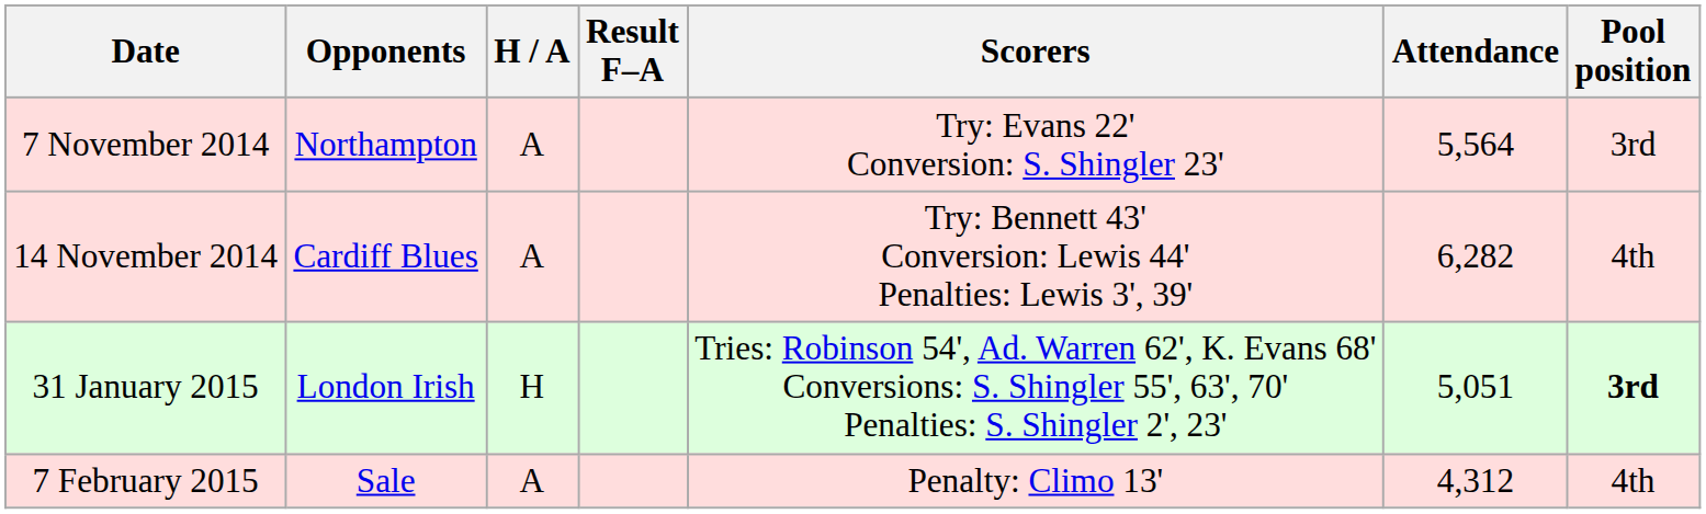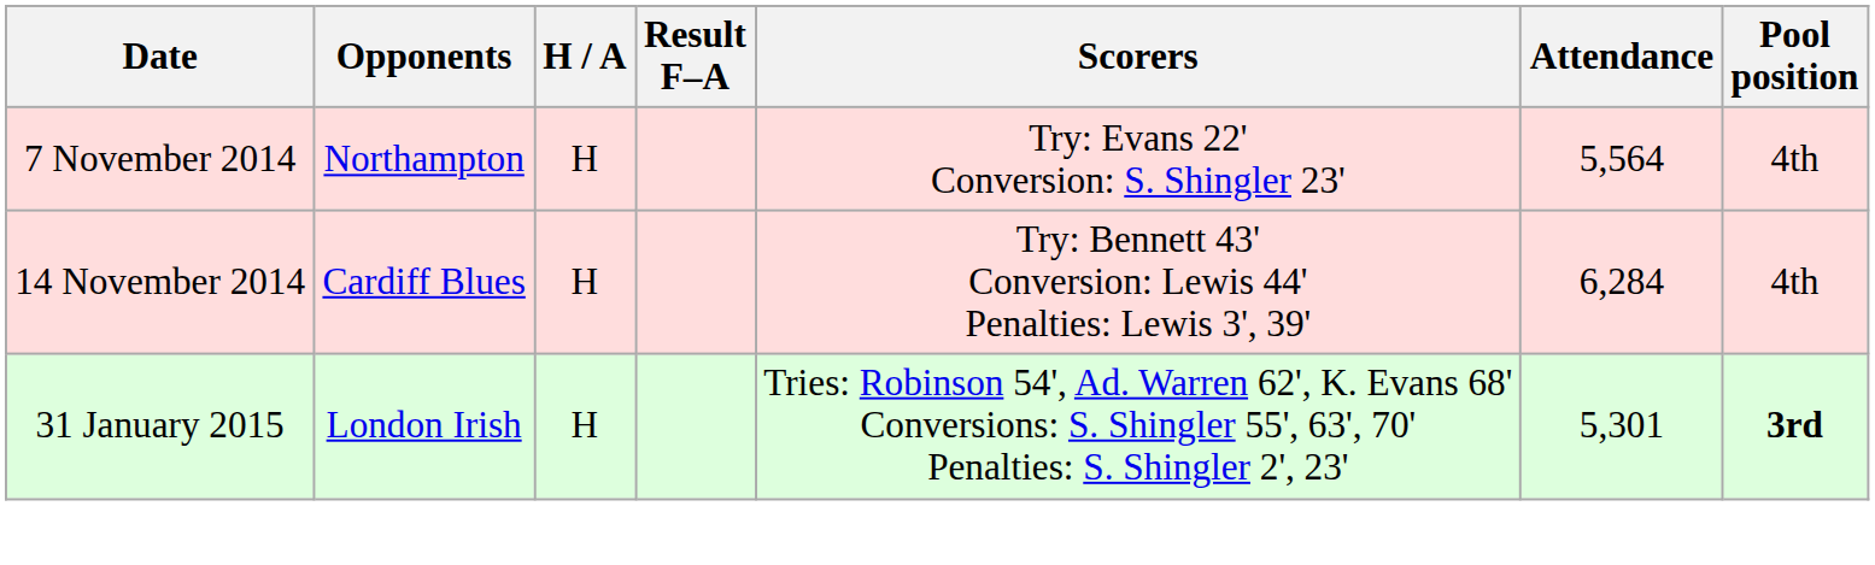7 November 2014 | H / A: A -> H
7 November 2014 | Pool position: 3rd -> 4th
14 November 2014 | H / A: A -> H
14 November 2014 | Attendance: 6,282 -> 6,284
31 January 2015 | Attendance: 5,051 -> 5,301
- row: 7 February 2015 | Sale | A | Penalty: Climo 13' | 4,312 | 4th
